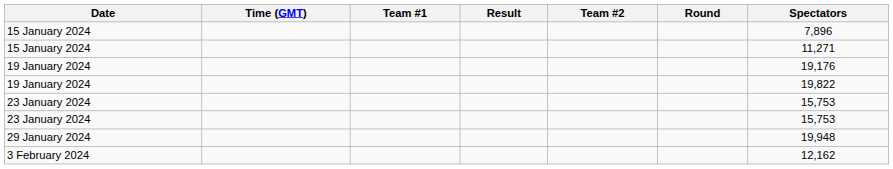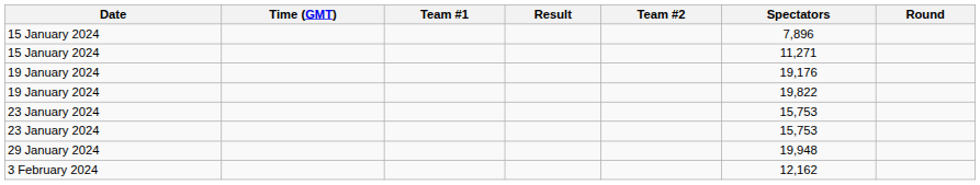columns swapped: Round <-> Spectators
